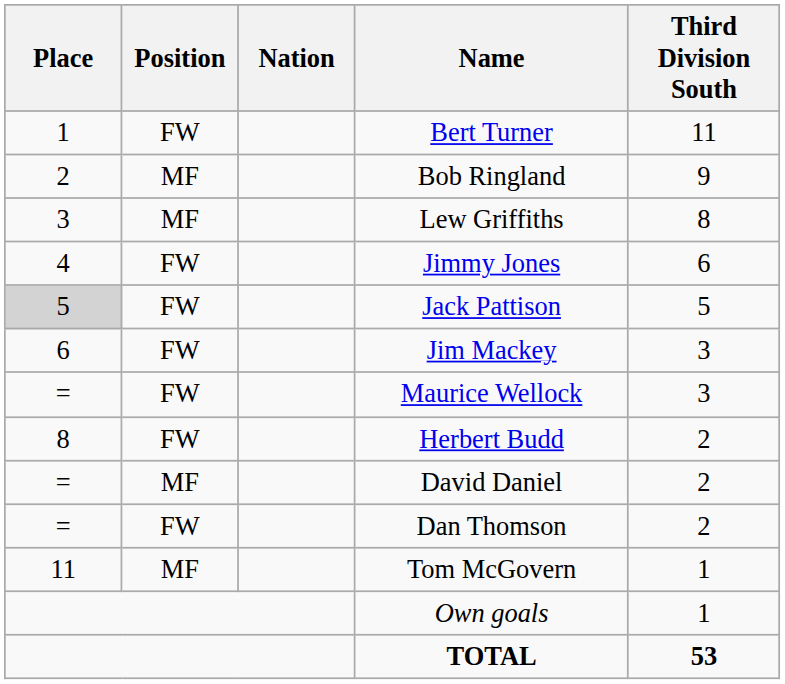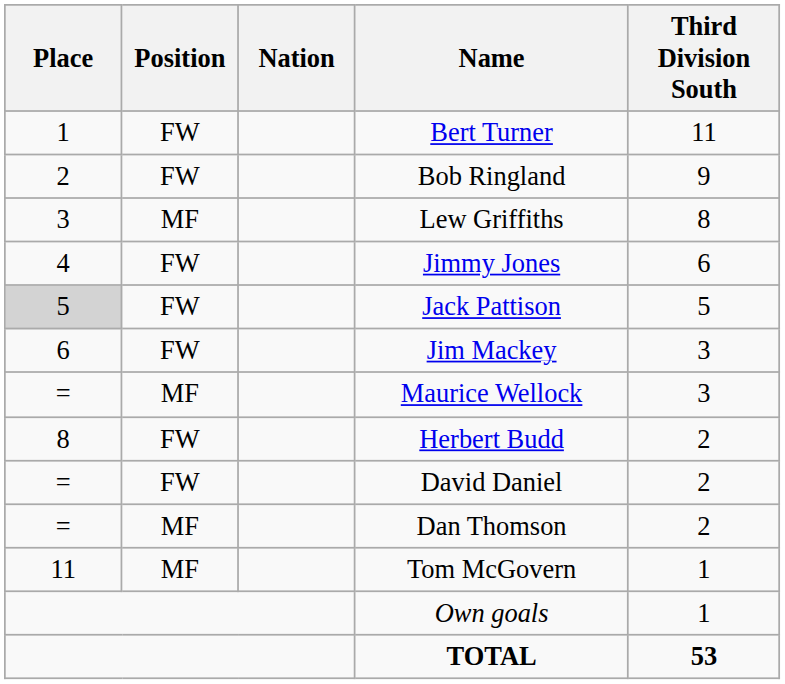Bob Ringland | Position: MF -> FW
Maurice Wellock | Position: FW -> MF
David Daniel | Position: MF -> FW
Dan Thomson | Position: FW -> MF
